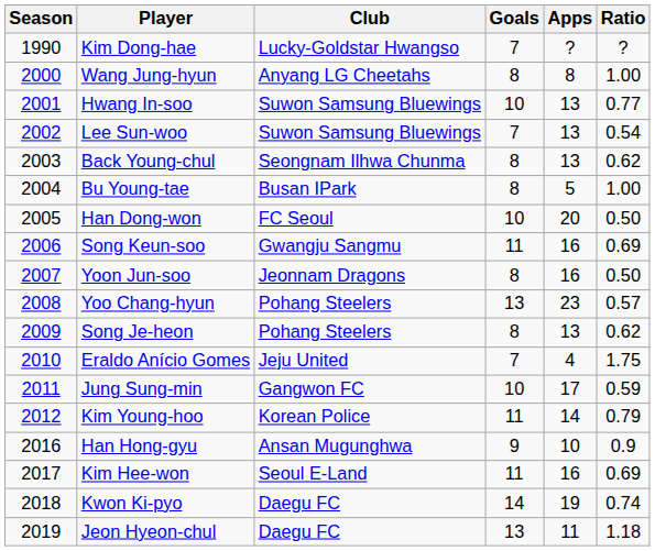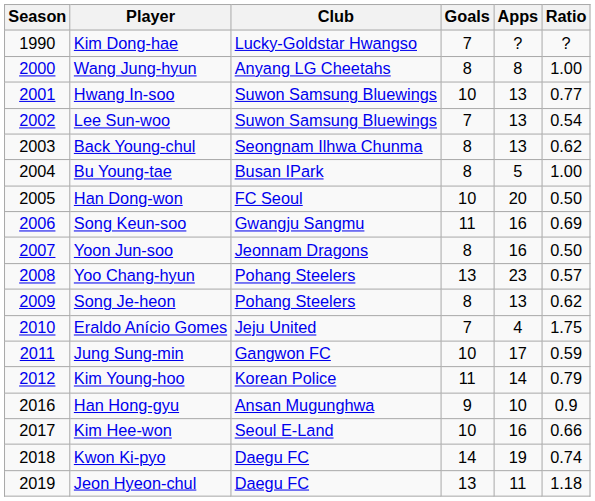Kim Hee-won | Goals: 11 -> 10
Kim Hee-won | Ratio: 0.69 -> 0.66
